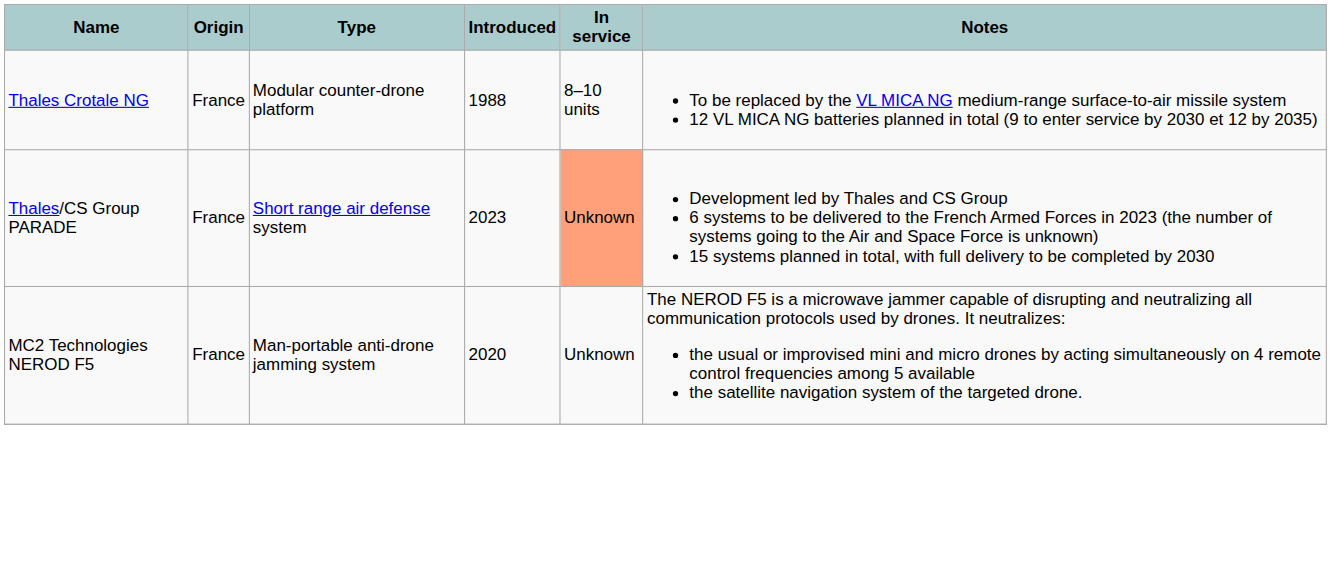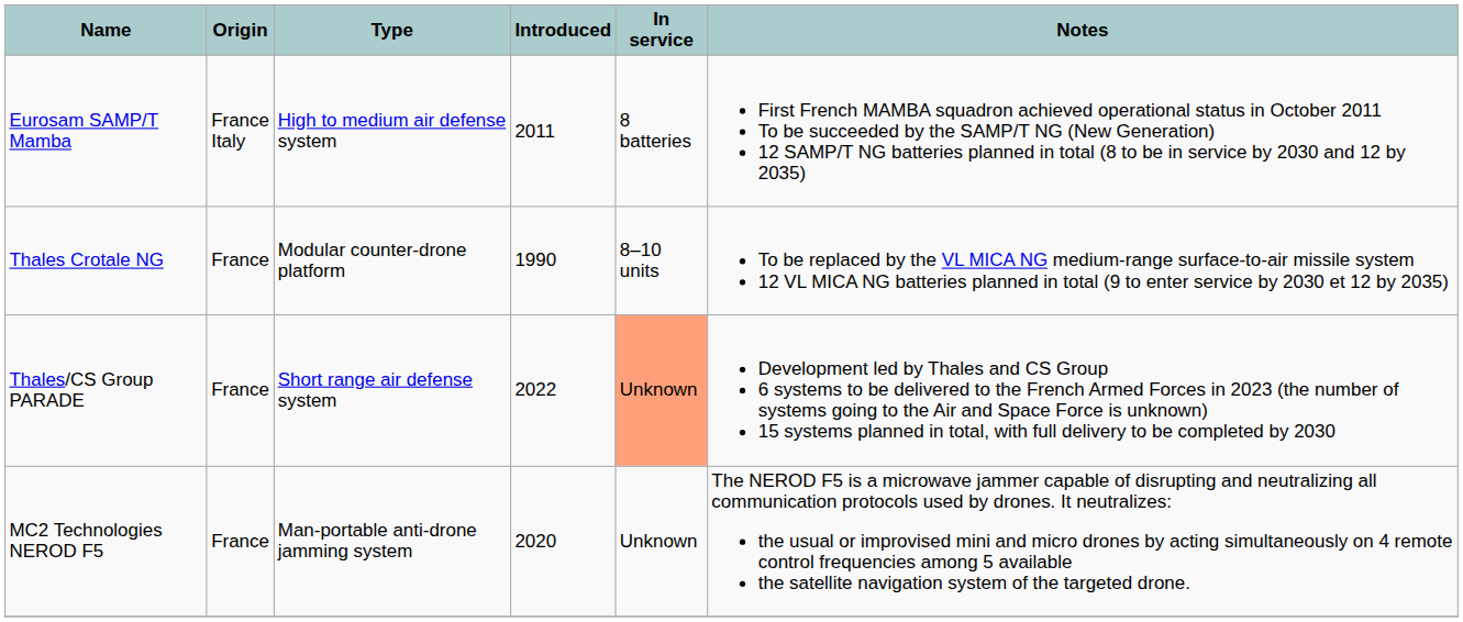+ row: Eurosam SAMP/T Mamba | France Italy | High to medium air defense system | 2011 | 8 batteries | First French MAMBA squadron achieved operational status in October 2011 To be succeeded by the SAMP/T NG (New Generation) 12 SAMP/T NG batteries planned in total (8 to be in service by 2030 and 12 by 2035)
Thales Crotale NG | Introduced: 1988 -> 1990
Thales/CS Group PARADE | Introduced: 2023 -> 2022
